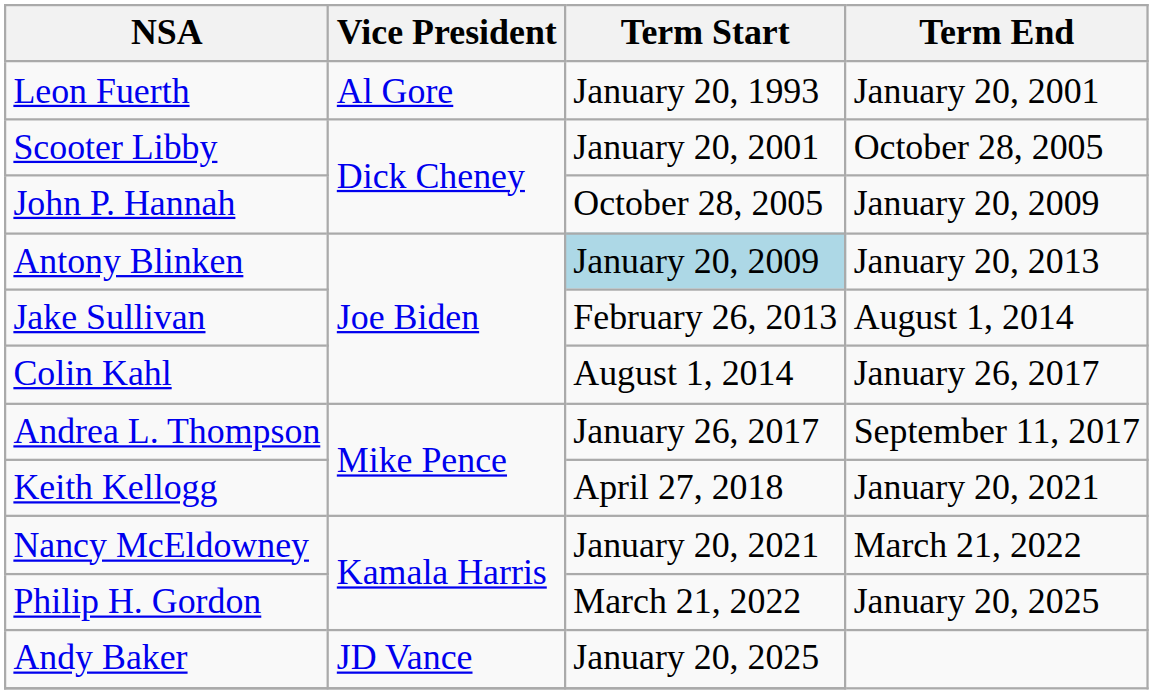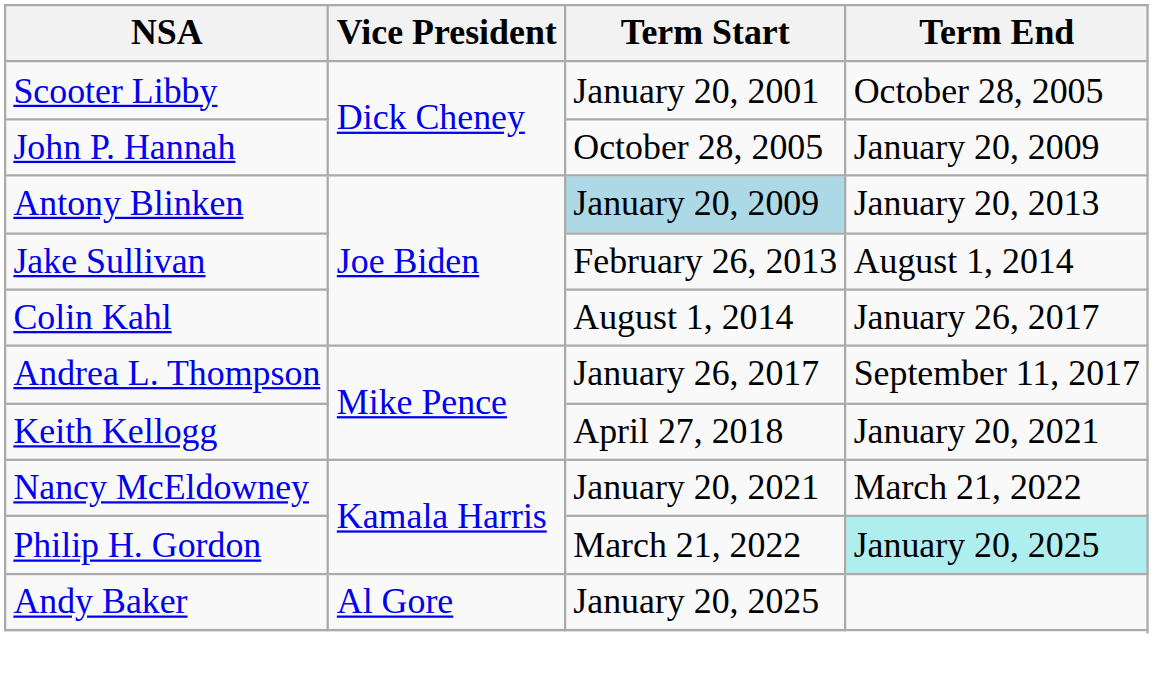- row: Leon Fuerth | Al Gore | January 20, 1993 | January 20, 2001
Philip H. Gordon | Term End: no background -> paleturquoise background
Andy Baker | Vice President: JD Vance -> Al Gore
